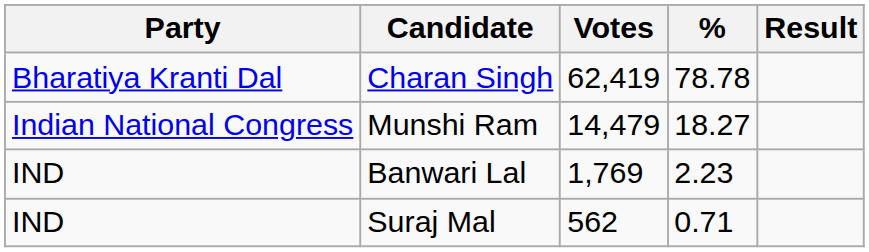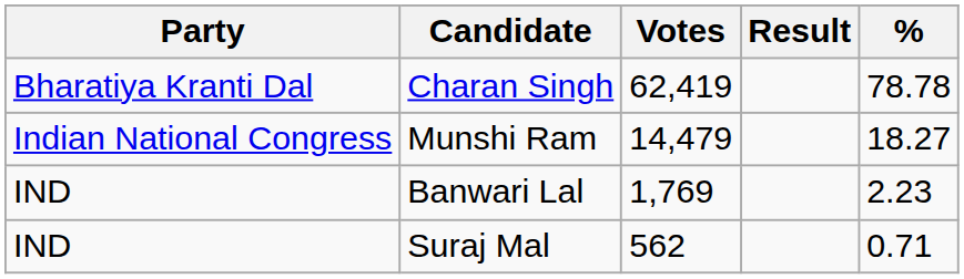columns swapped: % <-> Result
